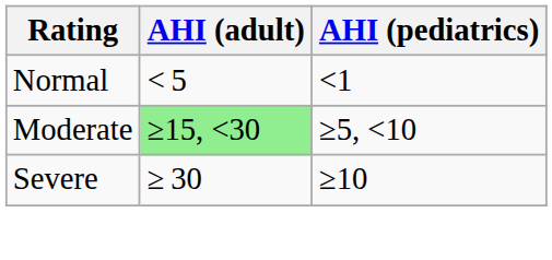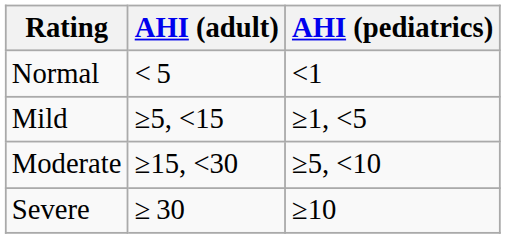+ row: Mild | ≥5, <15 | ≥1, <5
Moderate | AHI (adult): lightgreen background -> no background
